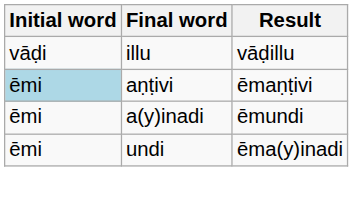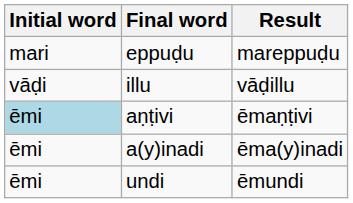+ row: mari | eppuḍu | mareppuḍu
a(y)inadi | Result: ēmundi -> ēma(y)inadi
undi | Result: ēma(y)inadi -> ēmundi
